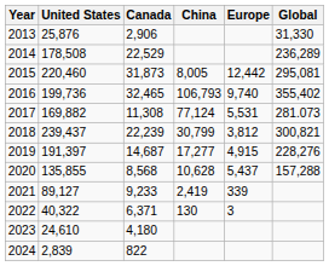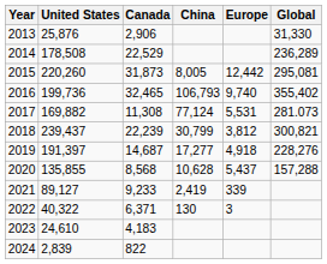2015 | United States: 220,460 -> 220,260
2019 | Europe: 4,915 -> 4,918
2023 | Canada: 4,180 -> 4,183
